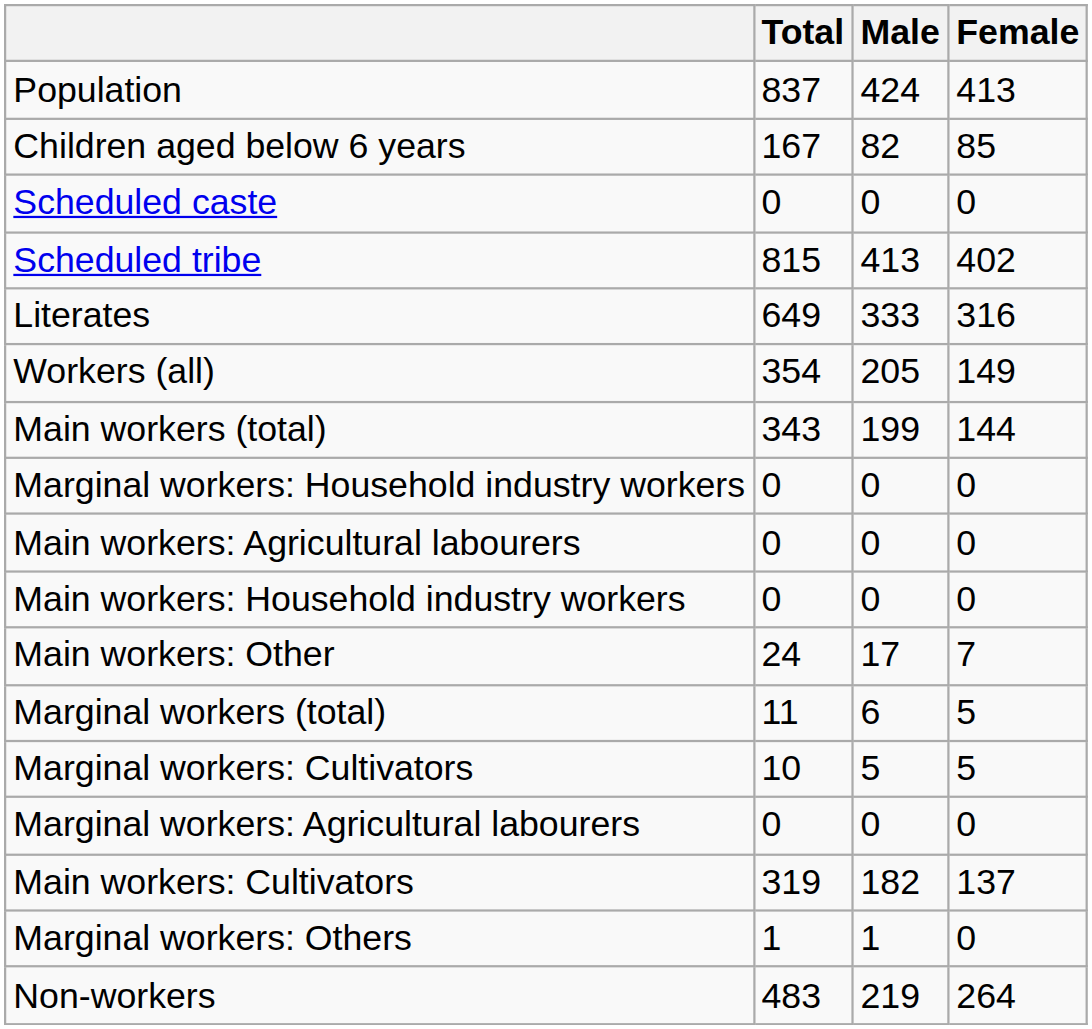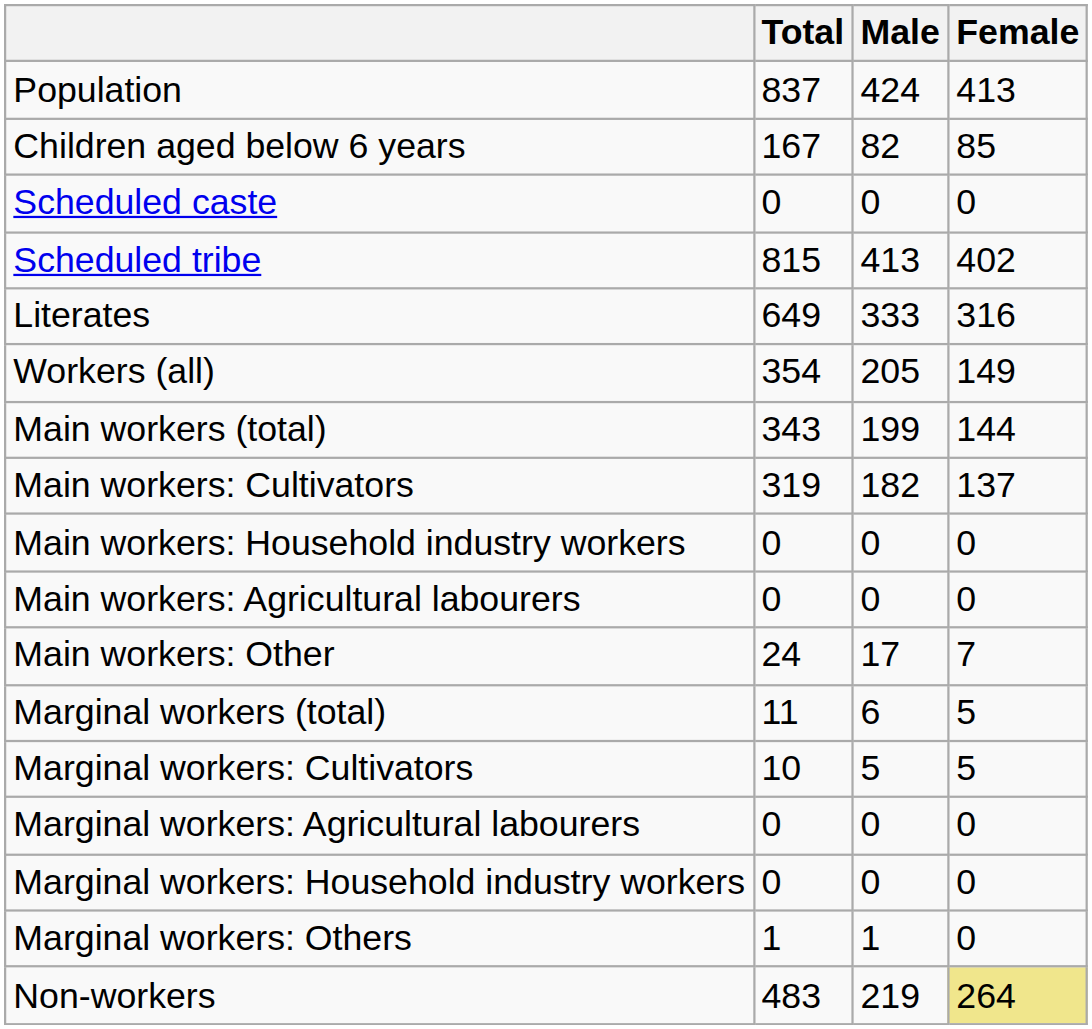rows swapped: Main workers: Cultivators <-> Marginal workers: Household industry workers
rows swapped: Main workers: Agricultural labourers <-> Main workers: Household industry workers
Non-workers | Female: no background -> khaki background
